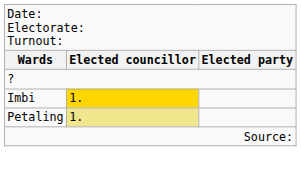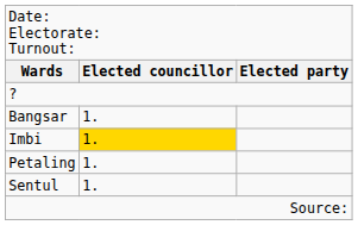+ row: Bangsar | 1.
Petaling | column 2: khaki background -> no background
+ row: Sentul | 1.
